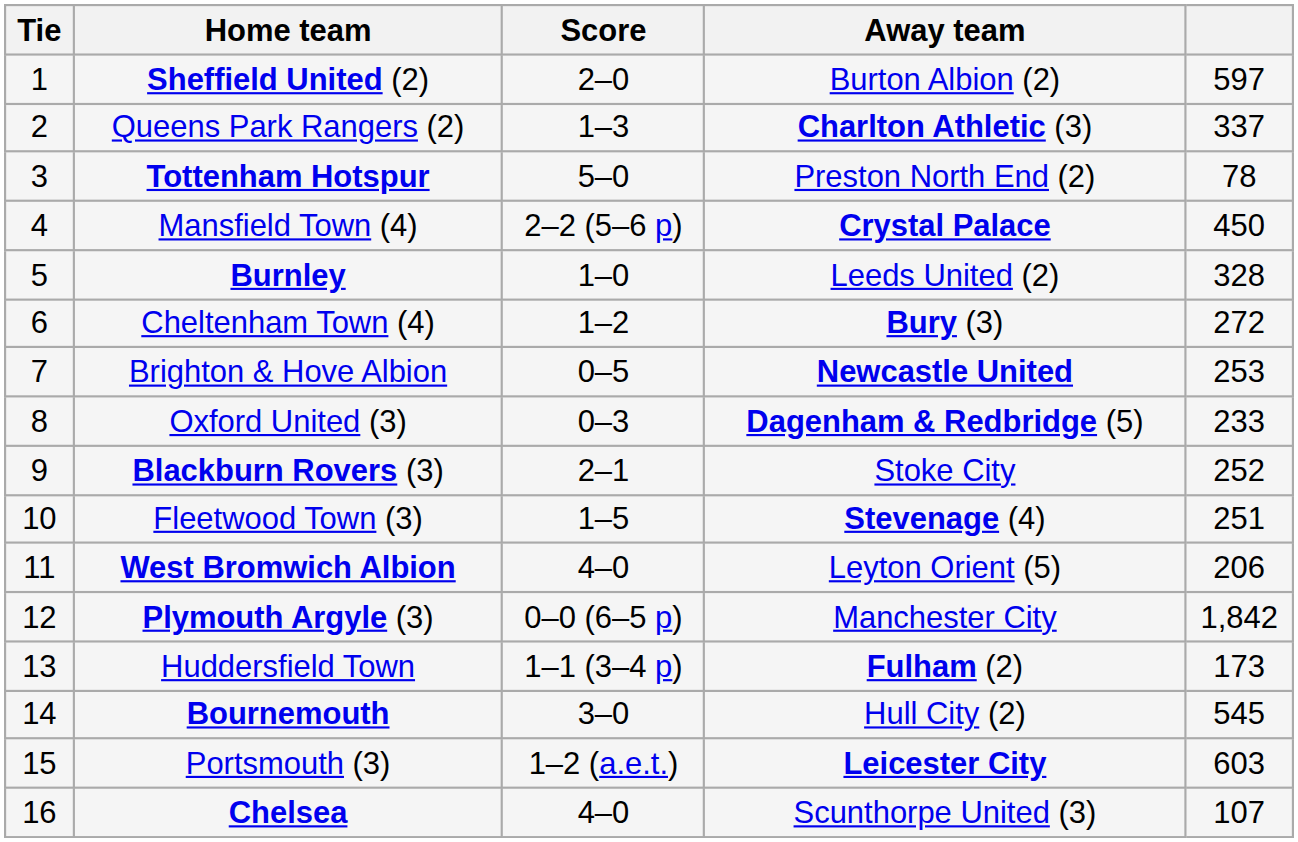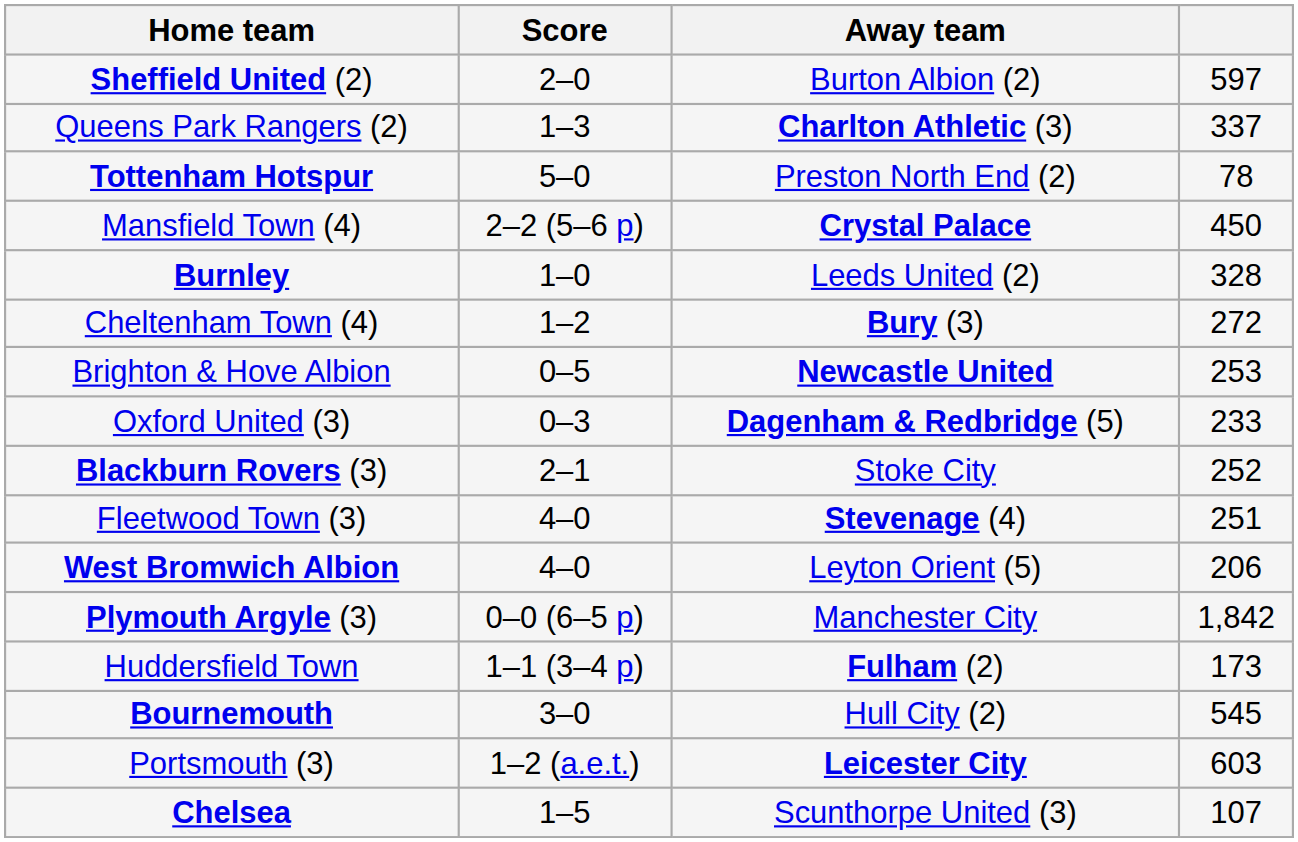- column: Tie | 1 | 2 | 3 | 4 | 5 | 6 | 7 | 8 | 9 | 10 | 11 | 12 | 13 | 14 | 15 | 16
Fleetwood Town (3) | Score: 1–5 -> 4–0
Chelsea | Score: 4–0 -> 1–5
